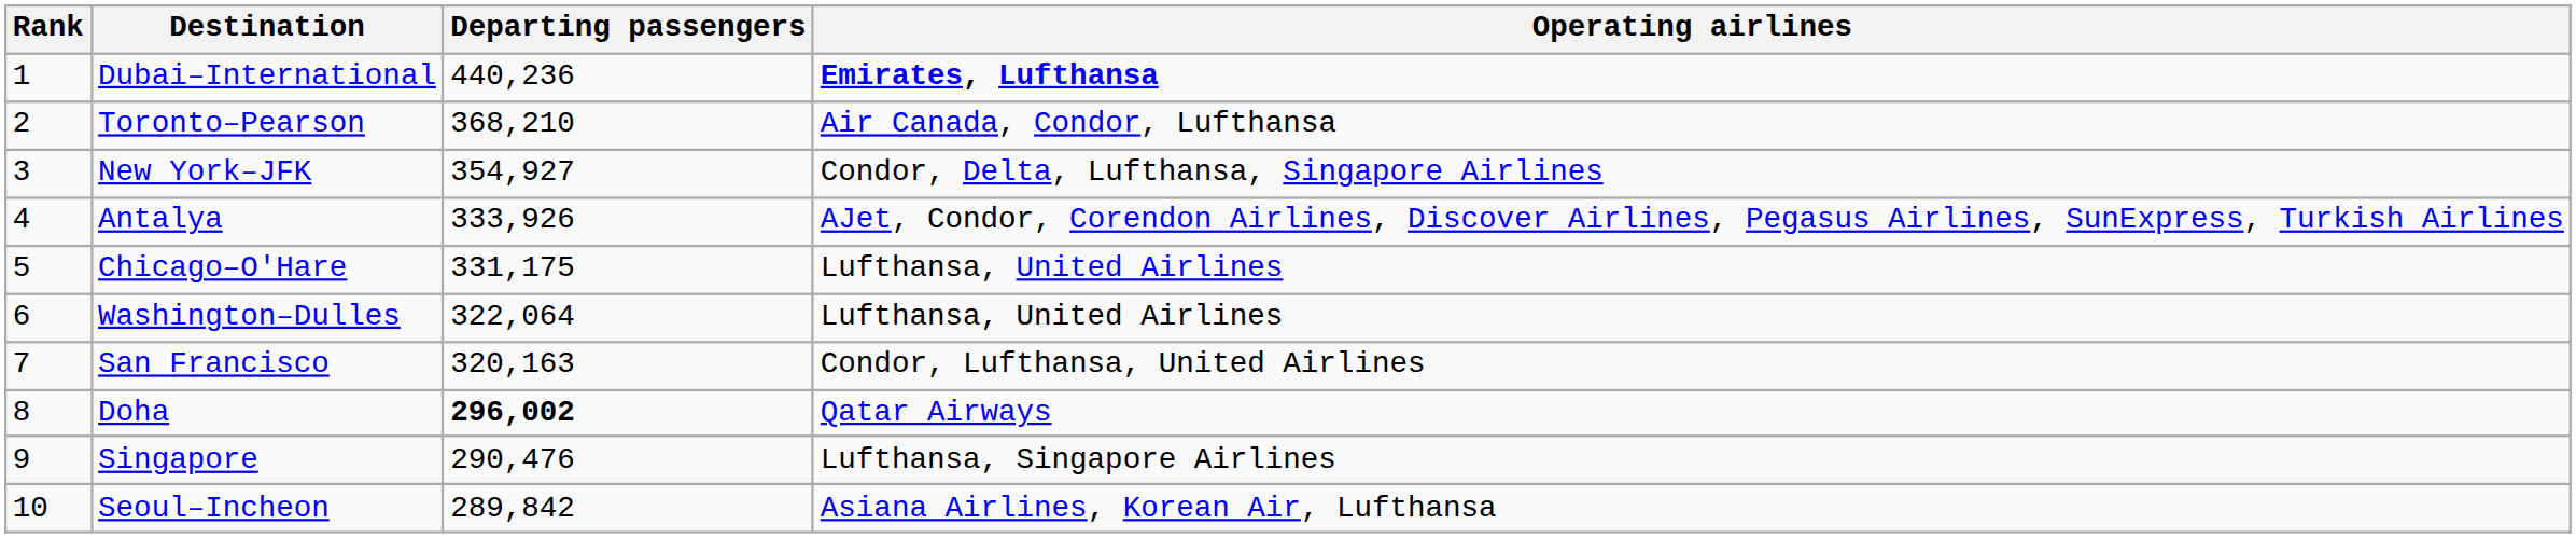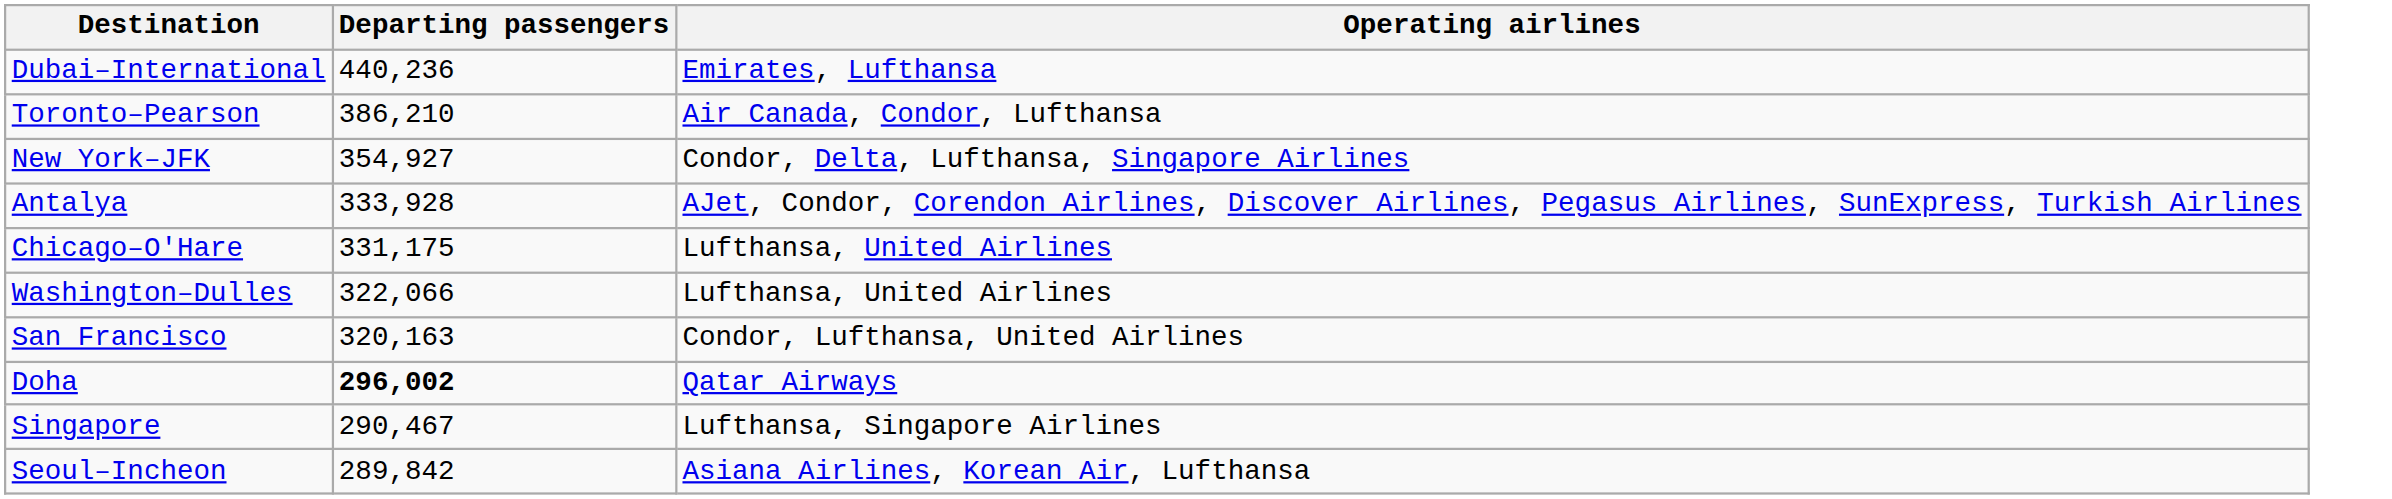- column: Rank | 1 | 2 | 3 | 4 | 5 | 6 | 7 | 8 | 9 | 10
Dubai–International | Operating airlines: bold -> normal
Toronto–Pearson | Departing passengers: 368,210 -> 386,210
Antalya | Departing passengers: 333,926 -> 333,928
Washington–Dulles | Departing passengers: 322,064 -> 322,066
Singapore | Departing passengers: 290,476 -> 290,467
